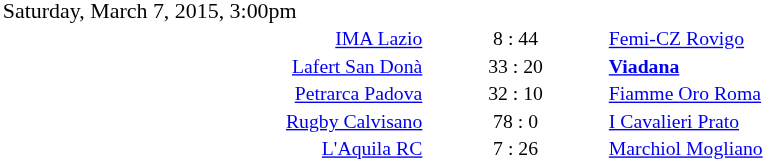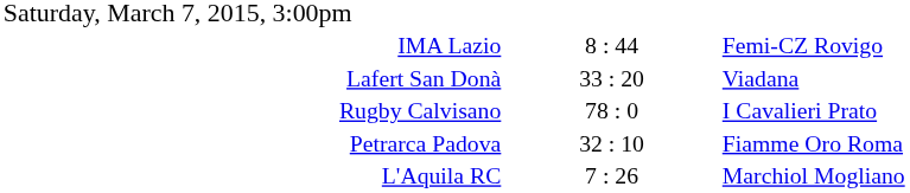Lafert San Donà | column 3: bold -> normal
rows swapped: Rugby Calvisano <-> Petrarca Padova
